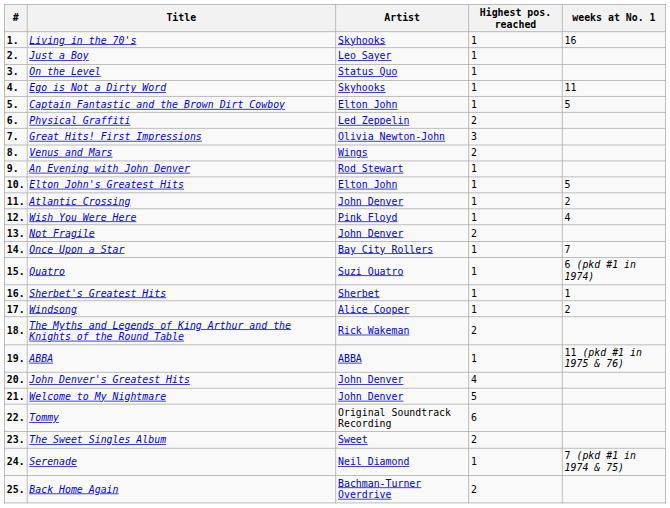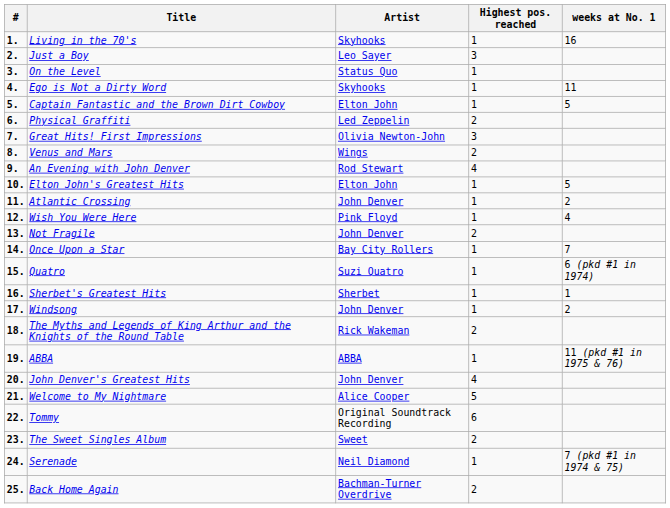Just a Boy | Highest pos. reached: 1 -> 3
An Evening with John Denver | Highest pos. reached: 1 -> 4
Windsong | Artist: Alice Cooper -> John Denver
Welcome to My Nightmare | Artist: John Denver -> Alice Cooper
